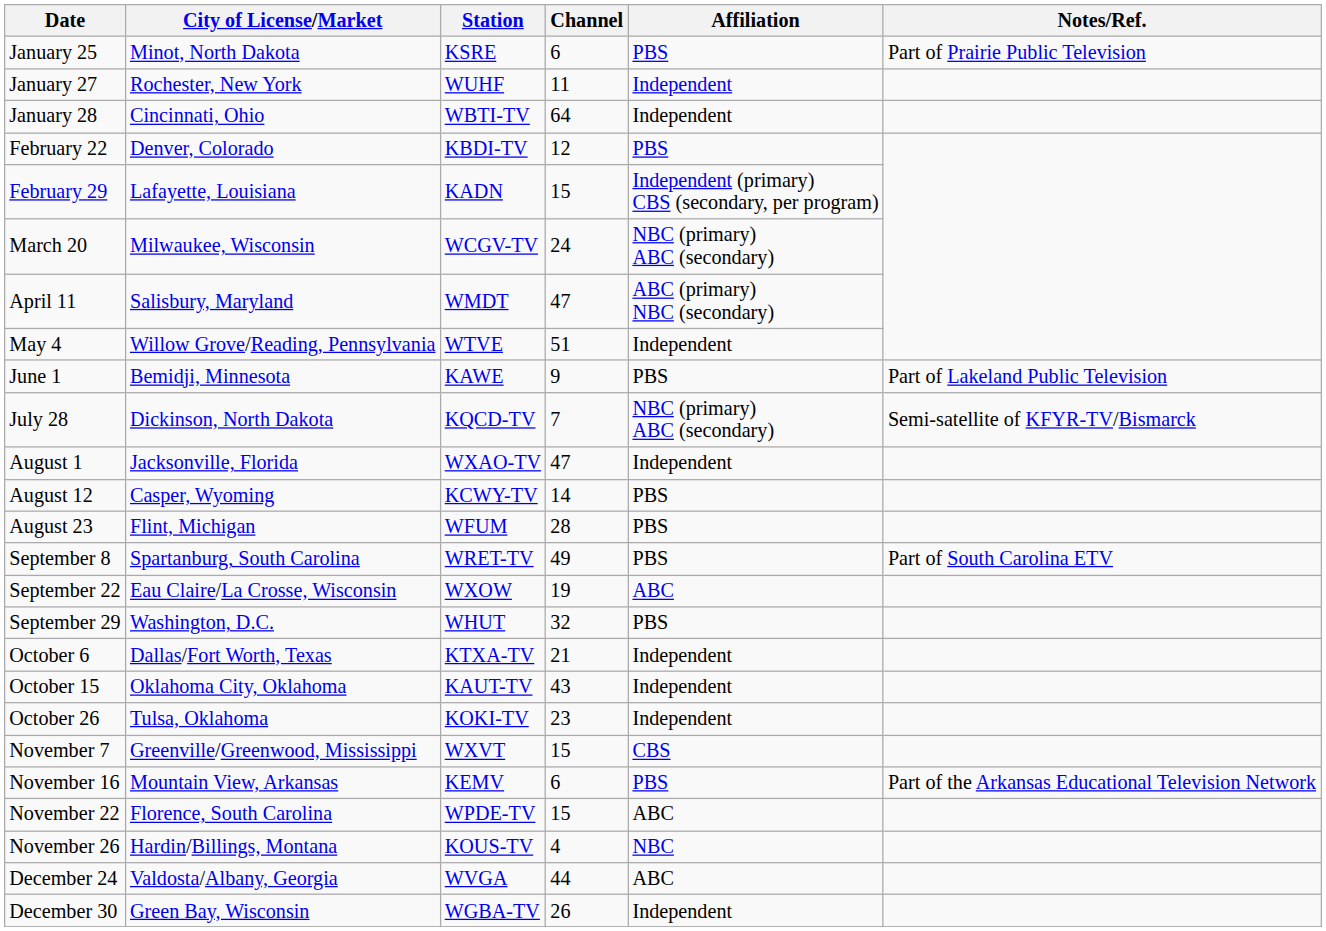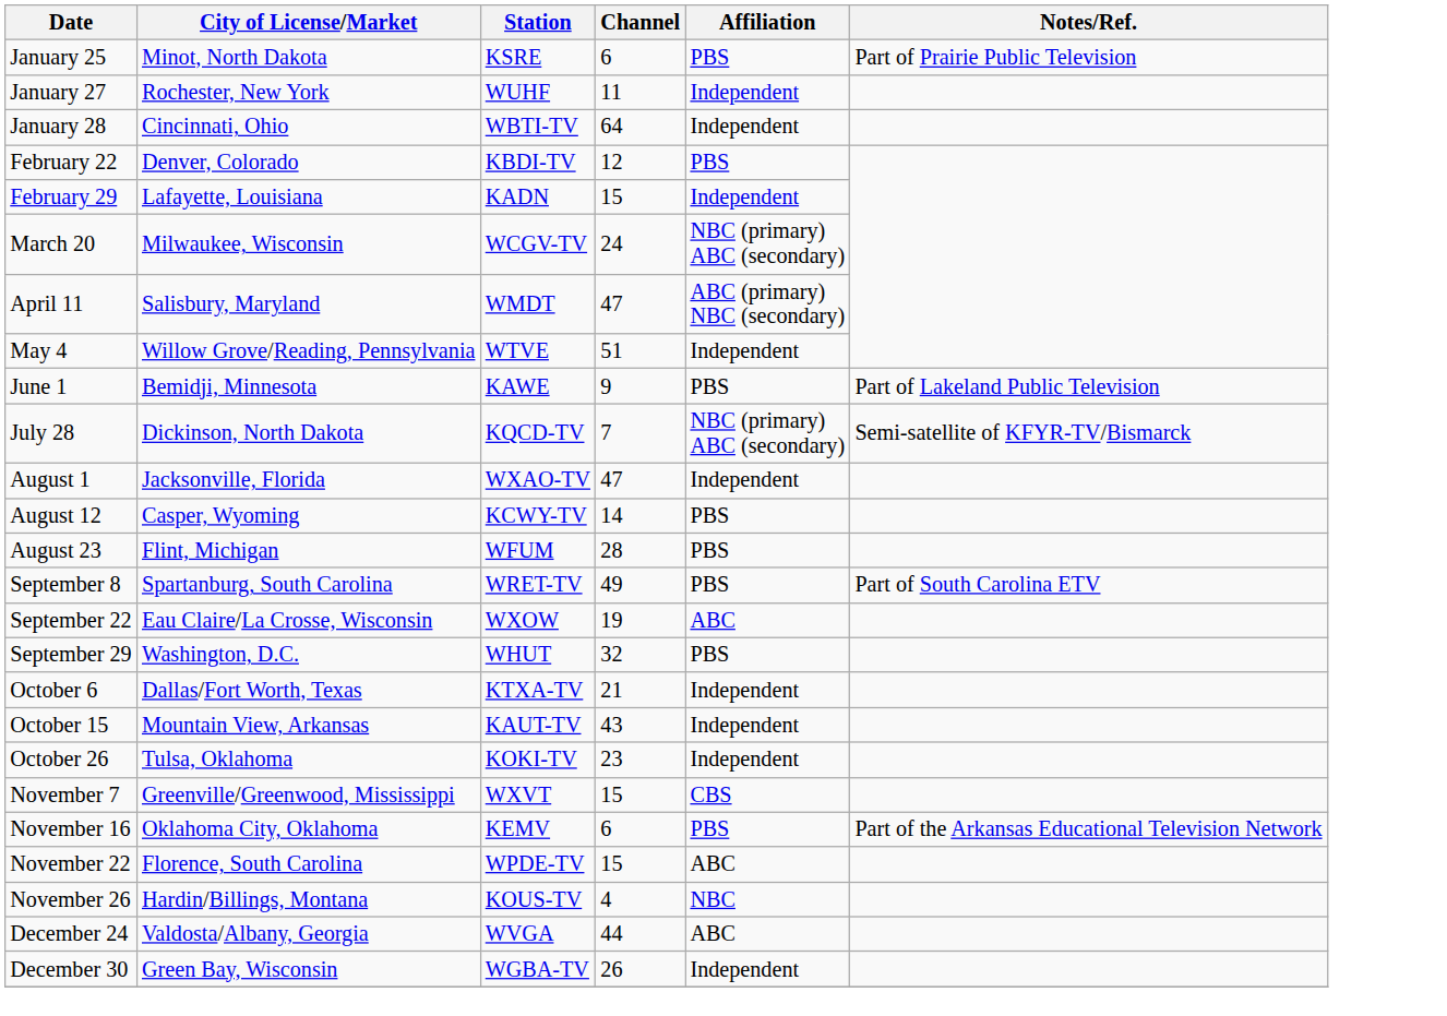February 29 | Affiliation: Independent (primary) CBS (secondary, per program) -> Independent
October 15 | City of License/Market: Oklahoma City, Oklahoma -> Mountain View, Arkansas
November 16 | City of License/Market: Mountain View, Arkansas -> Oklahoma City, Oklahoma
